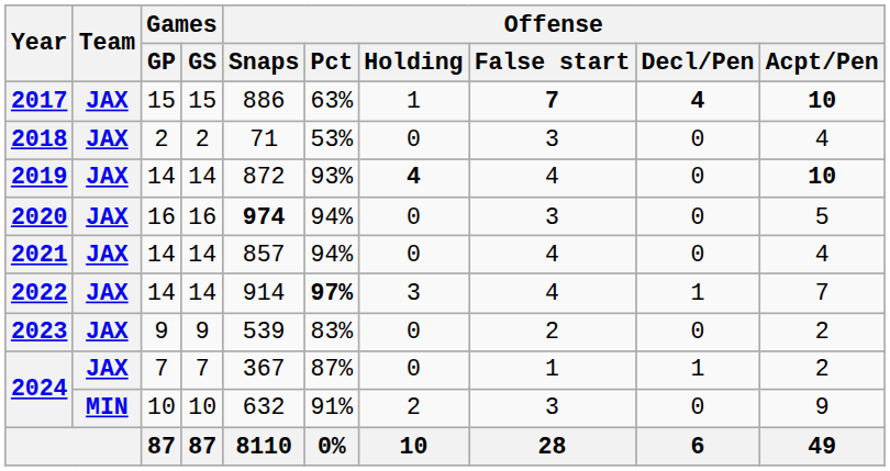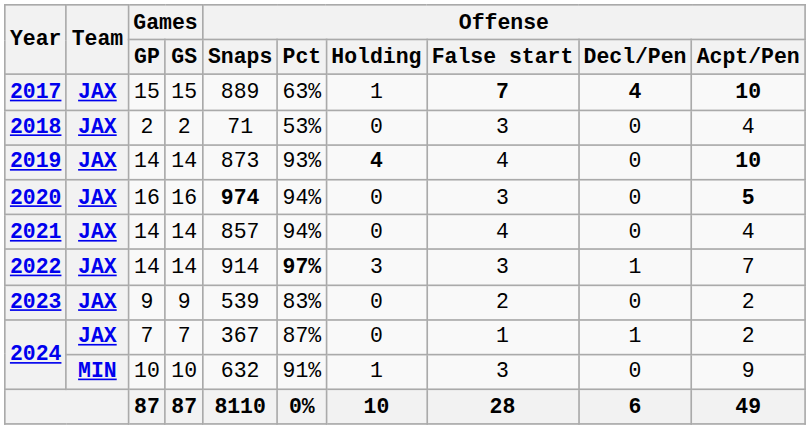2017 | Offense / Snaps: 886 -> 889
2019 | Offense / Snaps: 872 -> 873
2020 | Offense / Acpt/Pen: normal -> bold
2022 | Offense / False start: 4 -> 3
2024 / 10 | Offense / Holding: 2 -> 1
